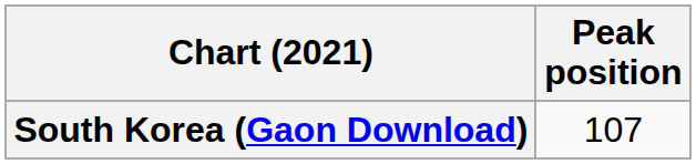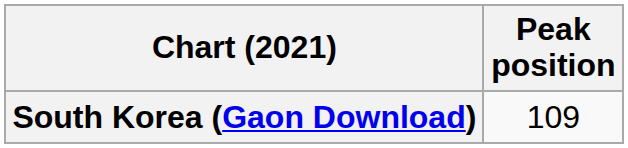South Korea (Gaon Download) | Peak position: 107 -> 109
